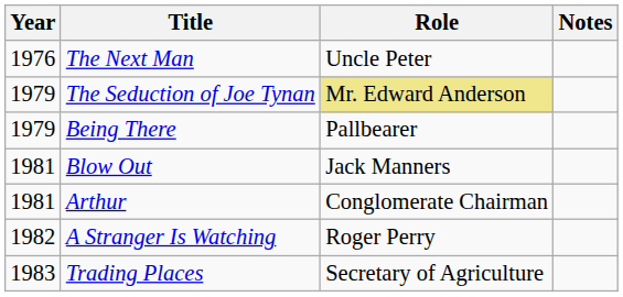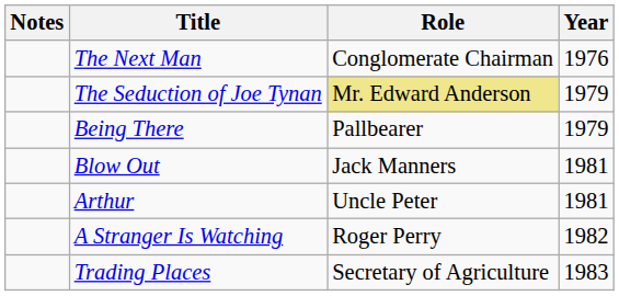columns swapped: Year <-> Notes
The Next Man | Role: Uncle Peter -> Conglomerate Chairman
Arthur | Role: Conglomerate Chairman -> Uncle Peter
